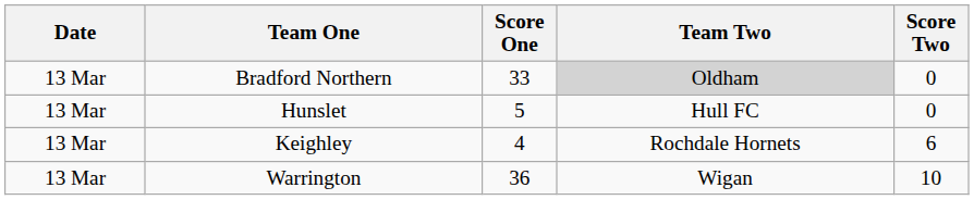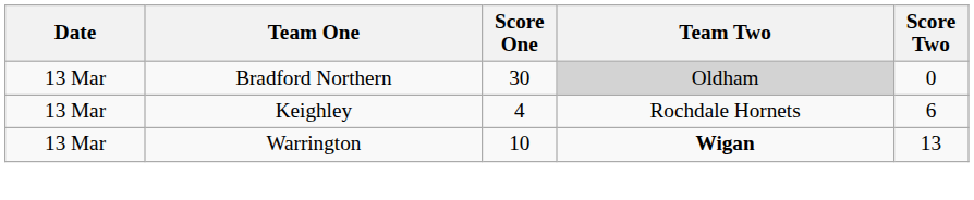Bradford Northern | Score One: 33 -> 30
- row: 13 Mar | Hunslet | 5 | Hull FC | 0
Warrington | Score One: 36 -> 10
Warrington | Team Two: normal -> bold
Warrington | Score Two: 10 -> 13
